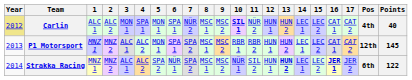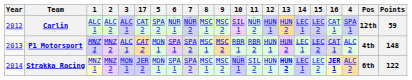columns swapped: 4 <-> 17
Carlin | Year: khaki background -> no background
Carlin | 3: MON 1 -> ALC 1
Carlin | 5: MON 1 -> SPA 2
Carlin | 6: SPA 1 -> NÜR 1
Carlin | 10: bold -> normal
Carlin | Pos: 4th -> 12th
Carlin | Points: 40 -> 59
P1 Motorsport | Pos: 12th -> 4th
P1 Motorsport | Points: 145 -> 148
Strakka Racing | 3: ALC 1 -> MON 1
Strakka Racing | 5: SPA 2 -> MON 1
Strakka Racing | 6: NÜR 1 -> SPA 1
